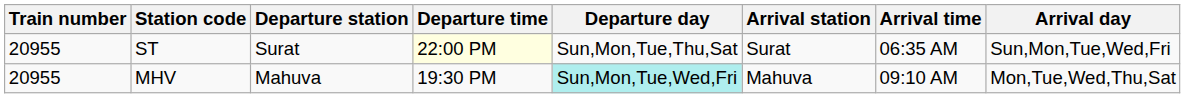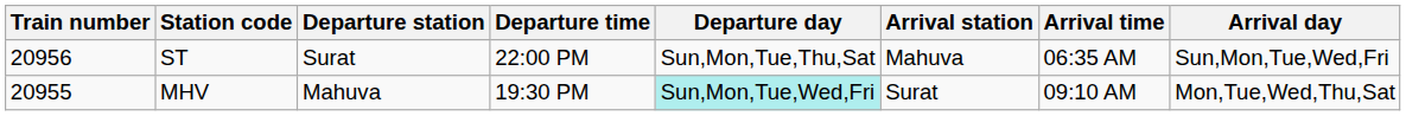ST | Train number: 20955 -> 20956
ST | Departure time: lightyellow background -> no background
ST | Arrival station: Surat -> Mahuva
MHV | Arrival station: Mahuva -> Surat
